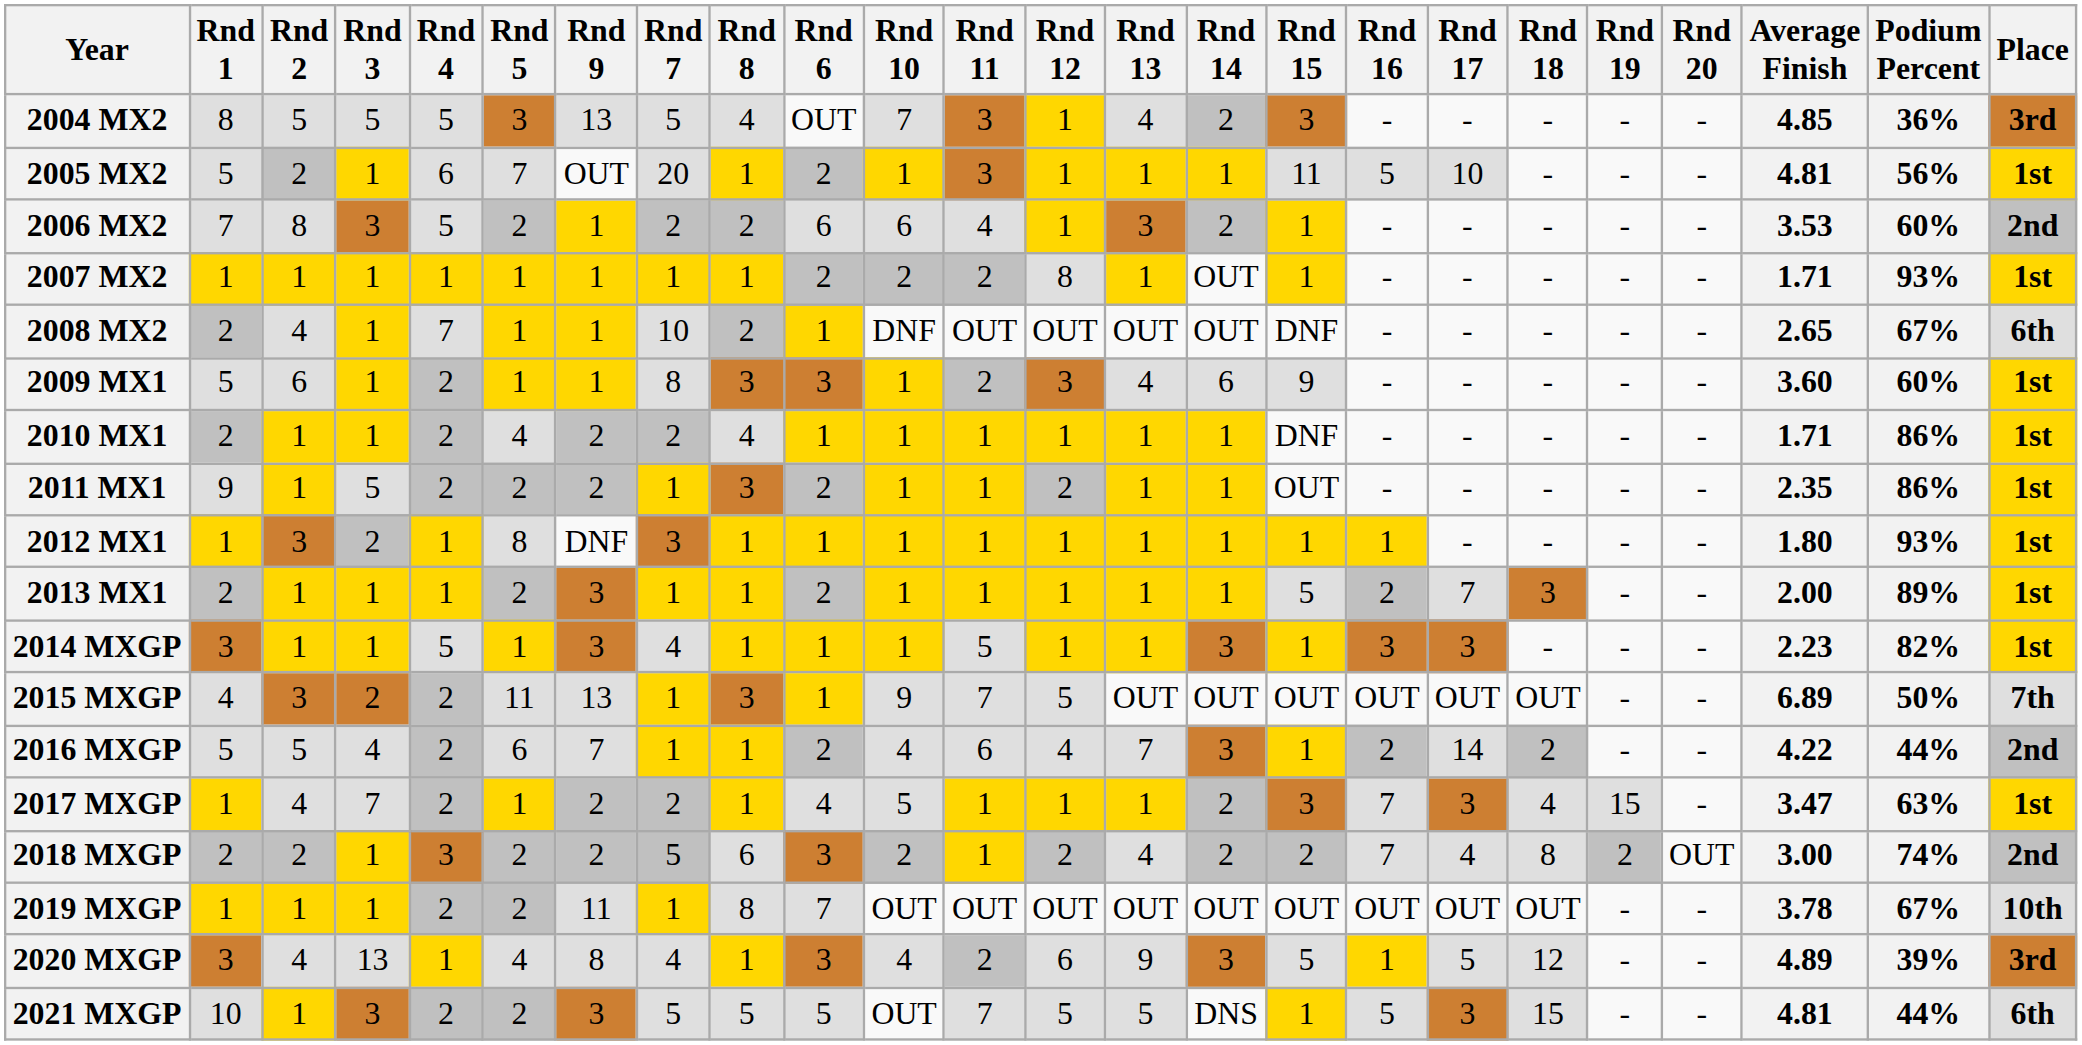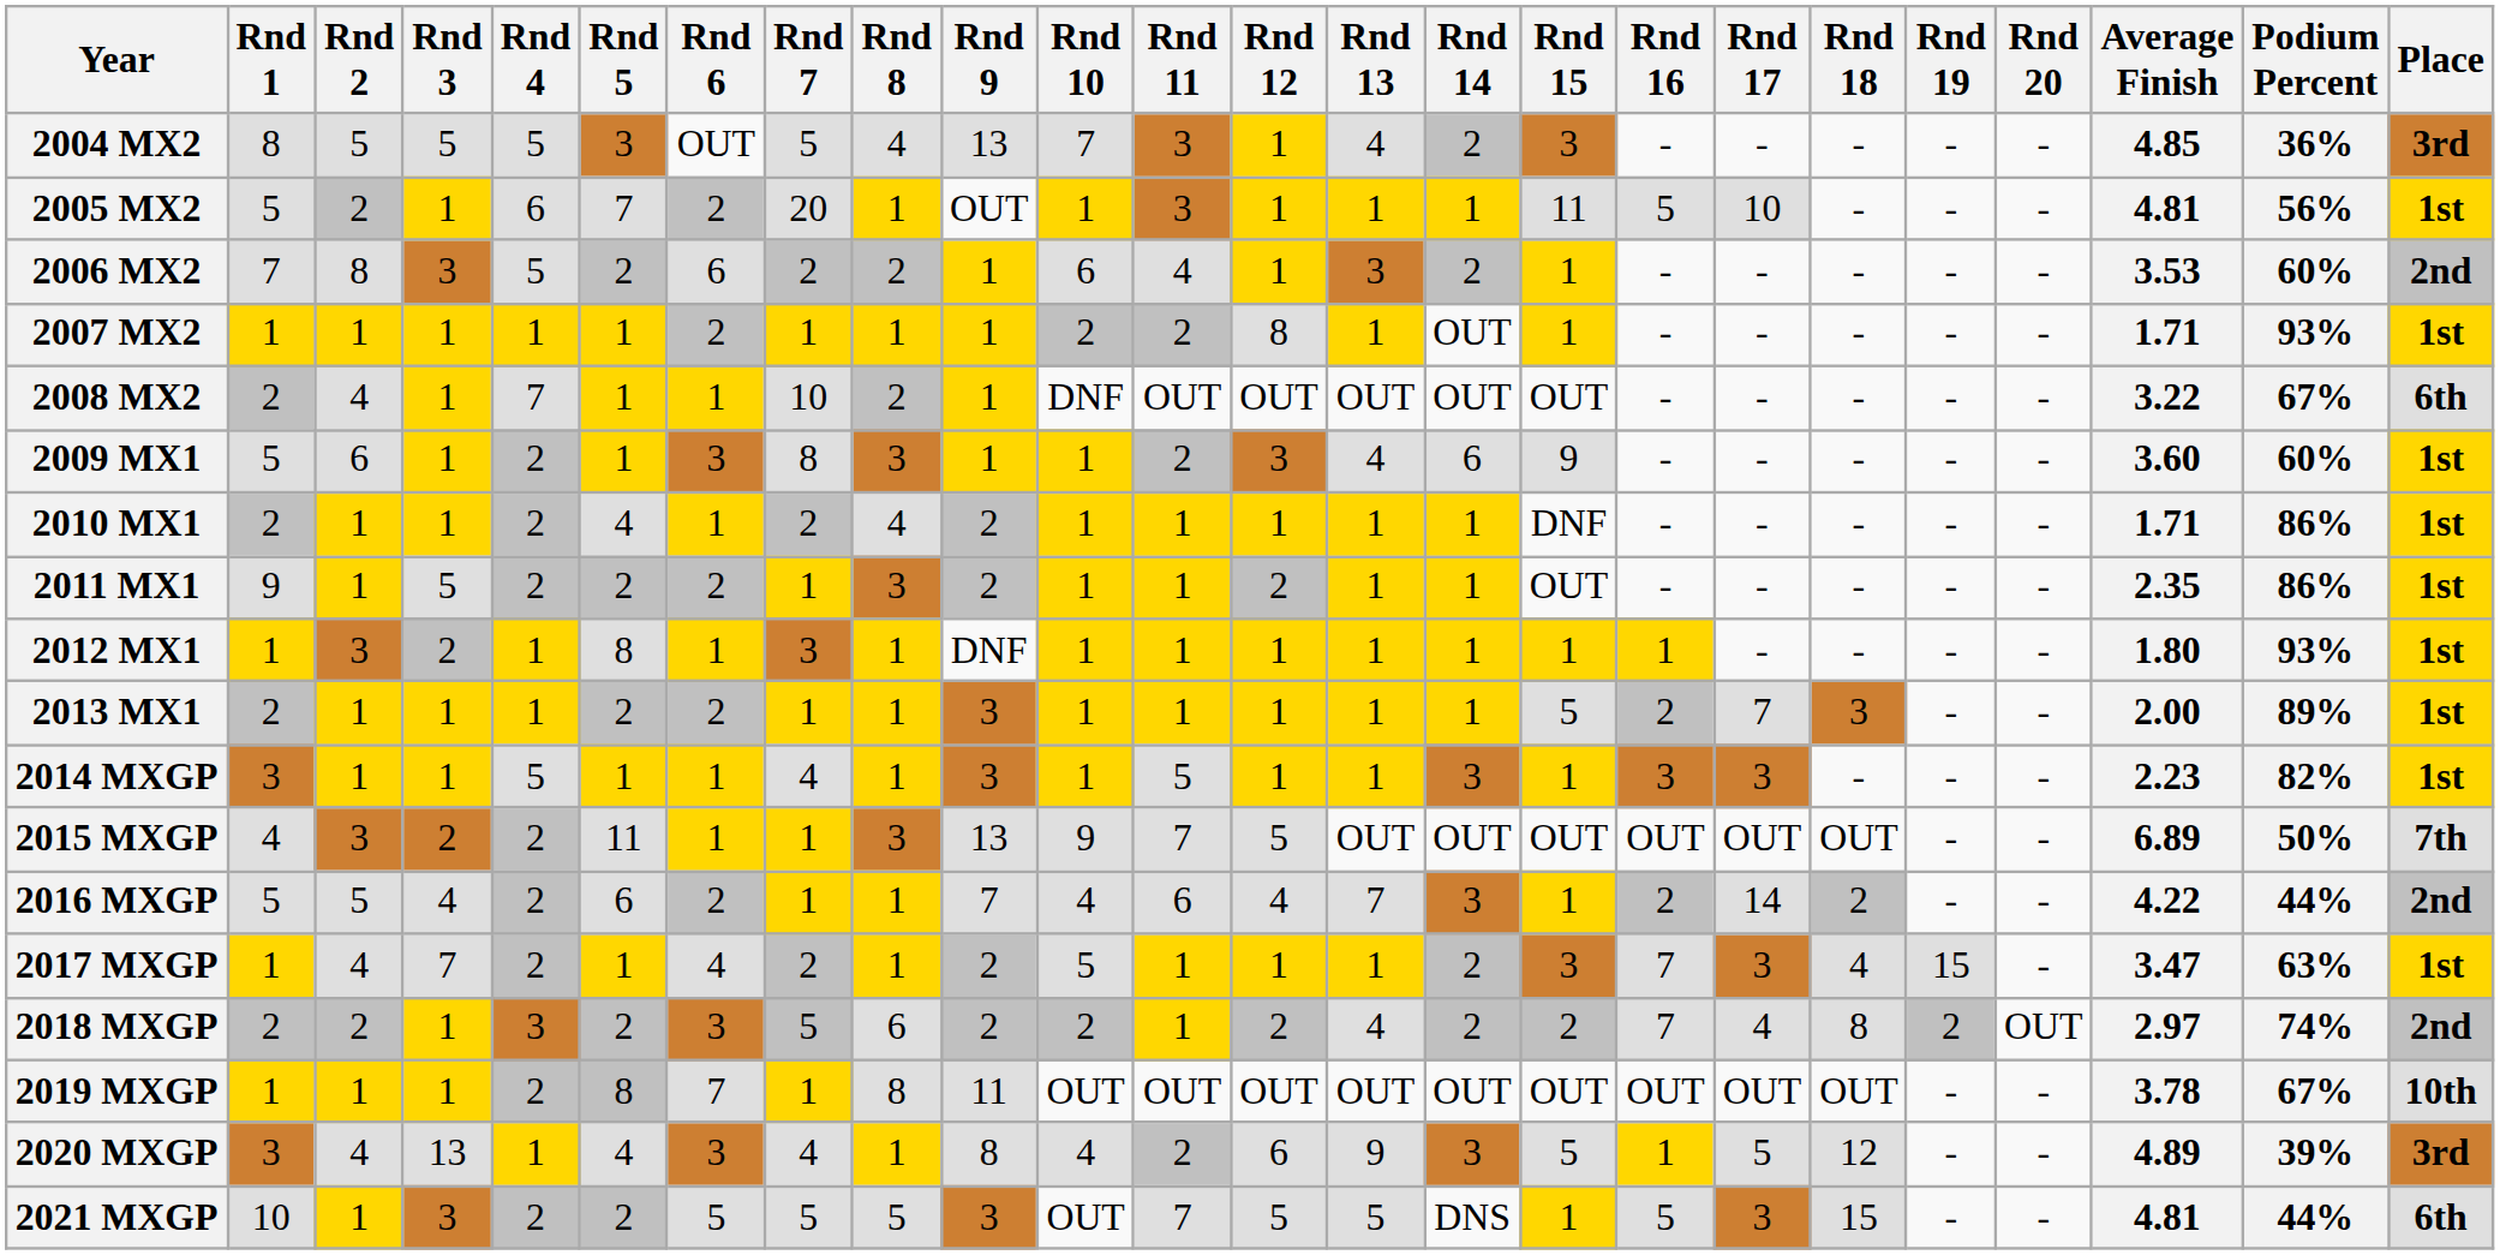columns swapped: Rnd 6 <-> Rnd 9
2008 MX2 | Rnd 15: DNF -> OUT
2008 MX2 | Average Finish: 2.65 -> 3.22
2018 MXGP | Average Finish: 3.00 -> 2.97
2019 MXGP | Rnd 5: 2 -> 8
